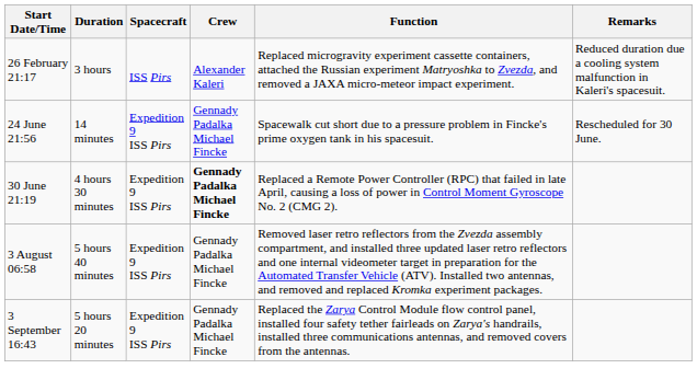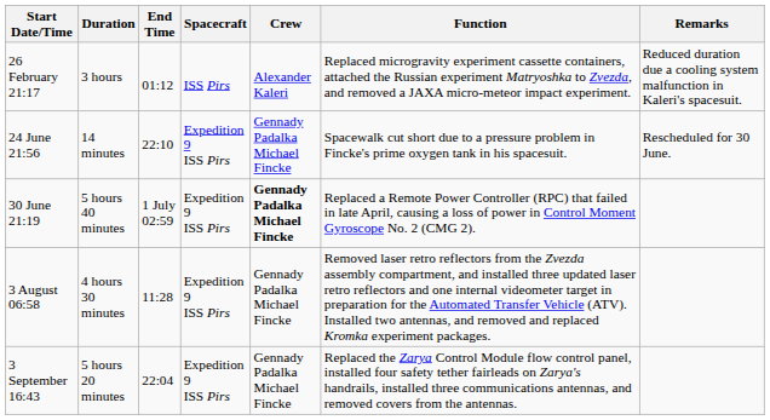+ column: End Time | 01:12 | 22:10 | 1 July 02:59 | 11:28 | 22:04
30 June 21:19 | Duration: 4 hours 30 minutes -> 5 hours 40 minutes
3 August 06:58 | Duration: 5 hours 40 minutes -> 4 hours 30 minutes
